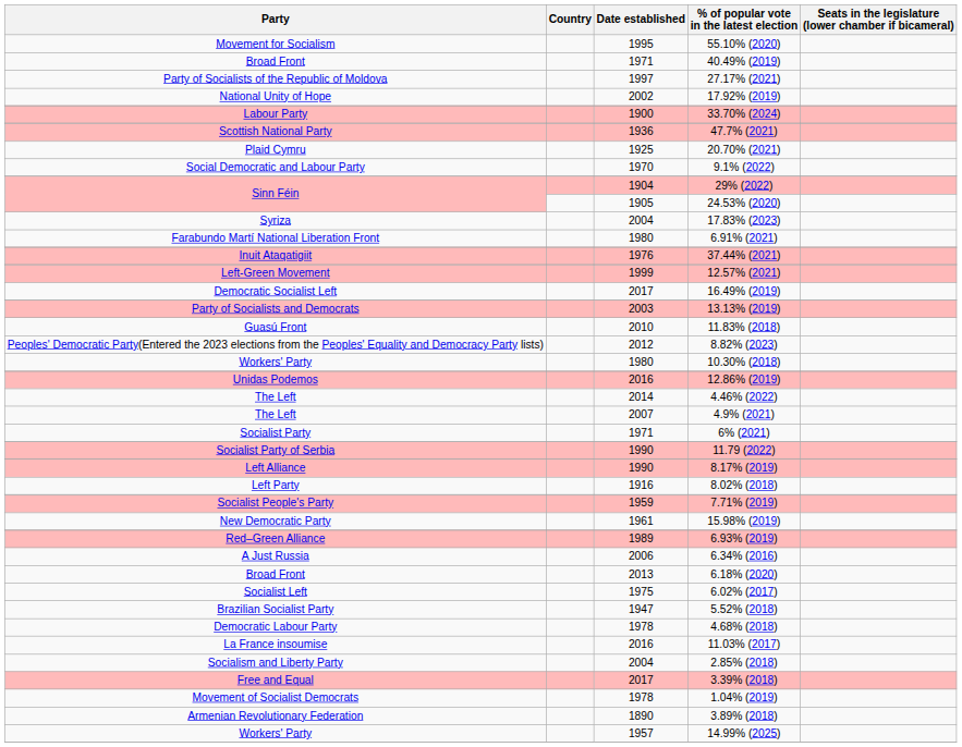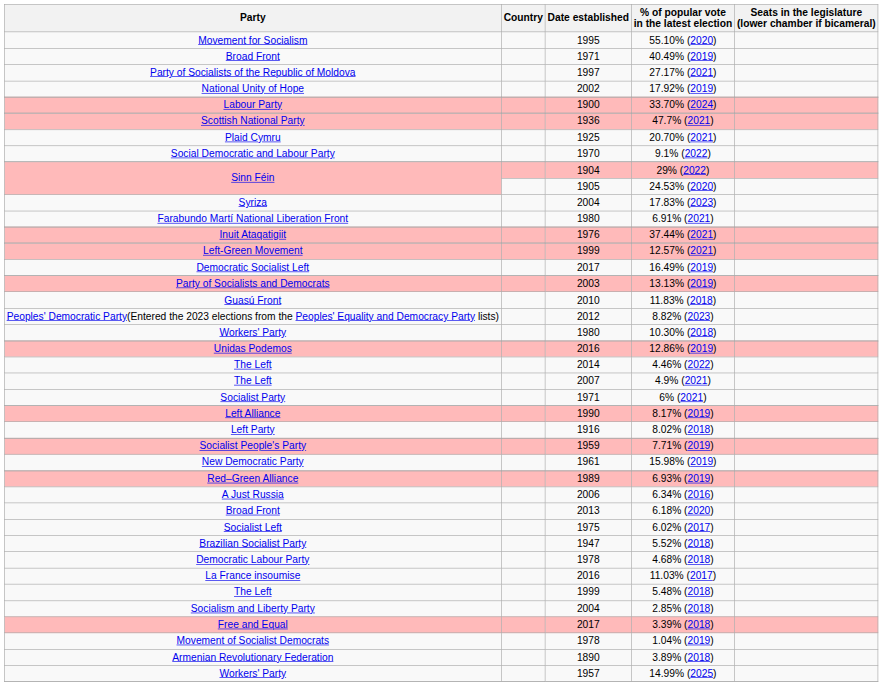- row: Socialist Party of Serbia | 1990 | 11.79 (2022)
+ row: The Left | 1999 | 5.48% (2018)
